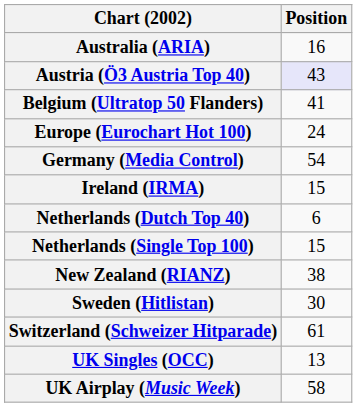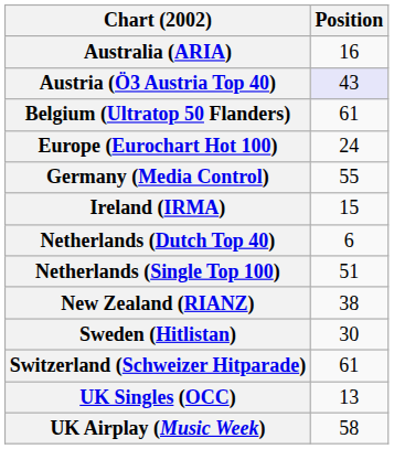Belgium (Ultratop 50 Flanders) | Position: 41 -> 61
Germany (Media Control) | Position: 54 -> 55
Netherlands (Single Top 100) | Position: 15 -> 51
